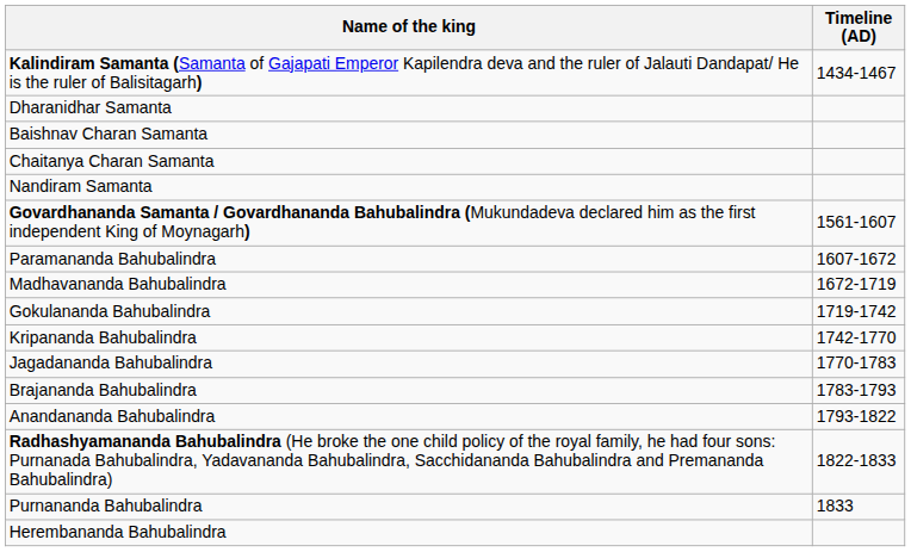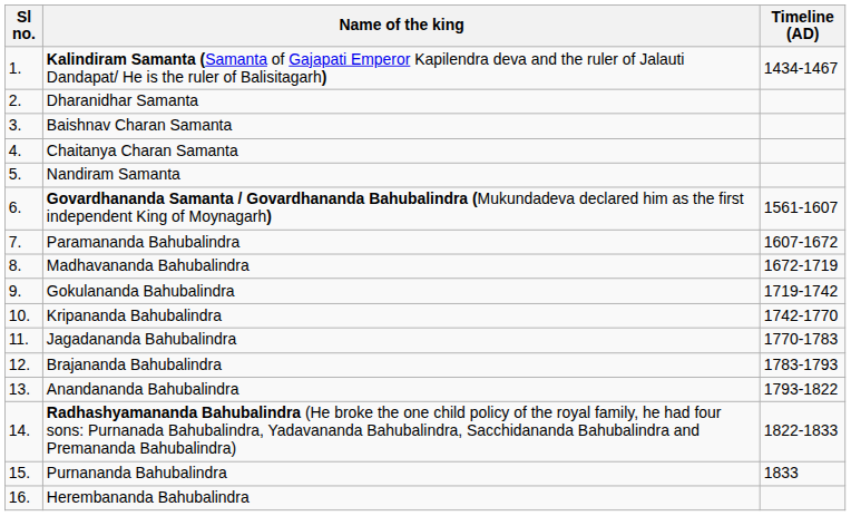+ column: Sl no. | 1. | 2. | 3. | 4. | 5. | 6. | 7. | 8. | 9. | 10. | 11. | 12. | 13. | 14. | 15. | 16.
